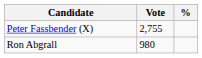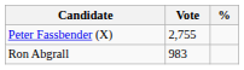Ron Abgrall | Vote: 980 -> 983
